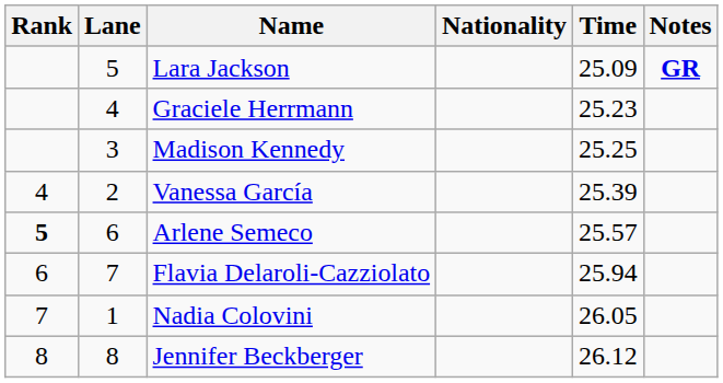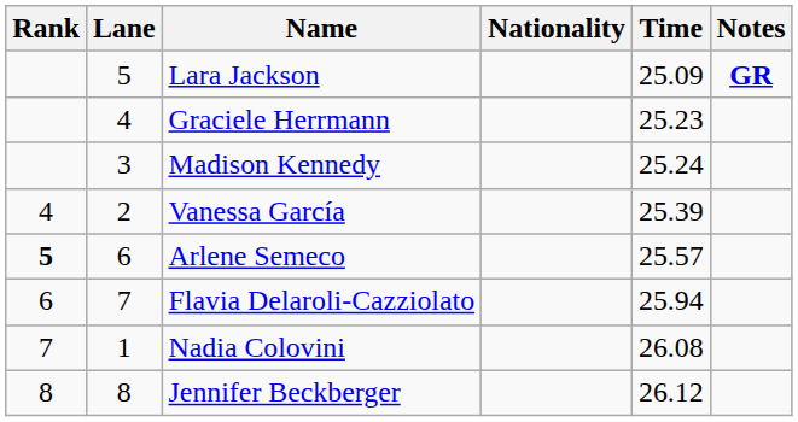Madison Kennedy | Time: 25.25 -> 25.24
Nadia Colovini | Time: 26.05 -> 26.08
